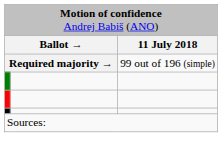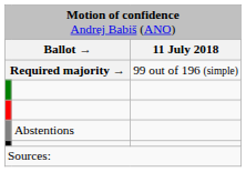+ row: Abstentions
